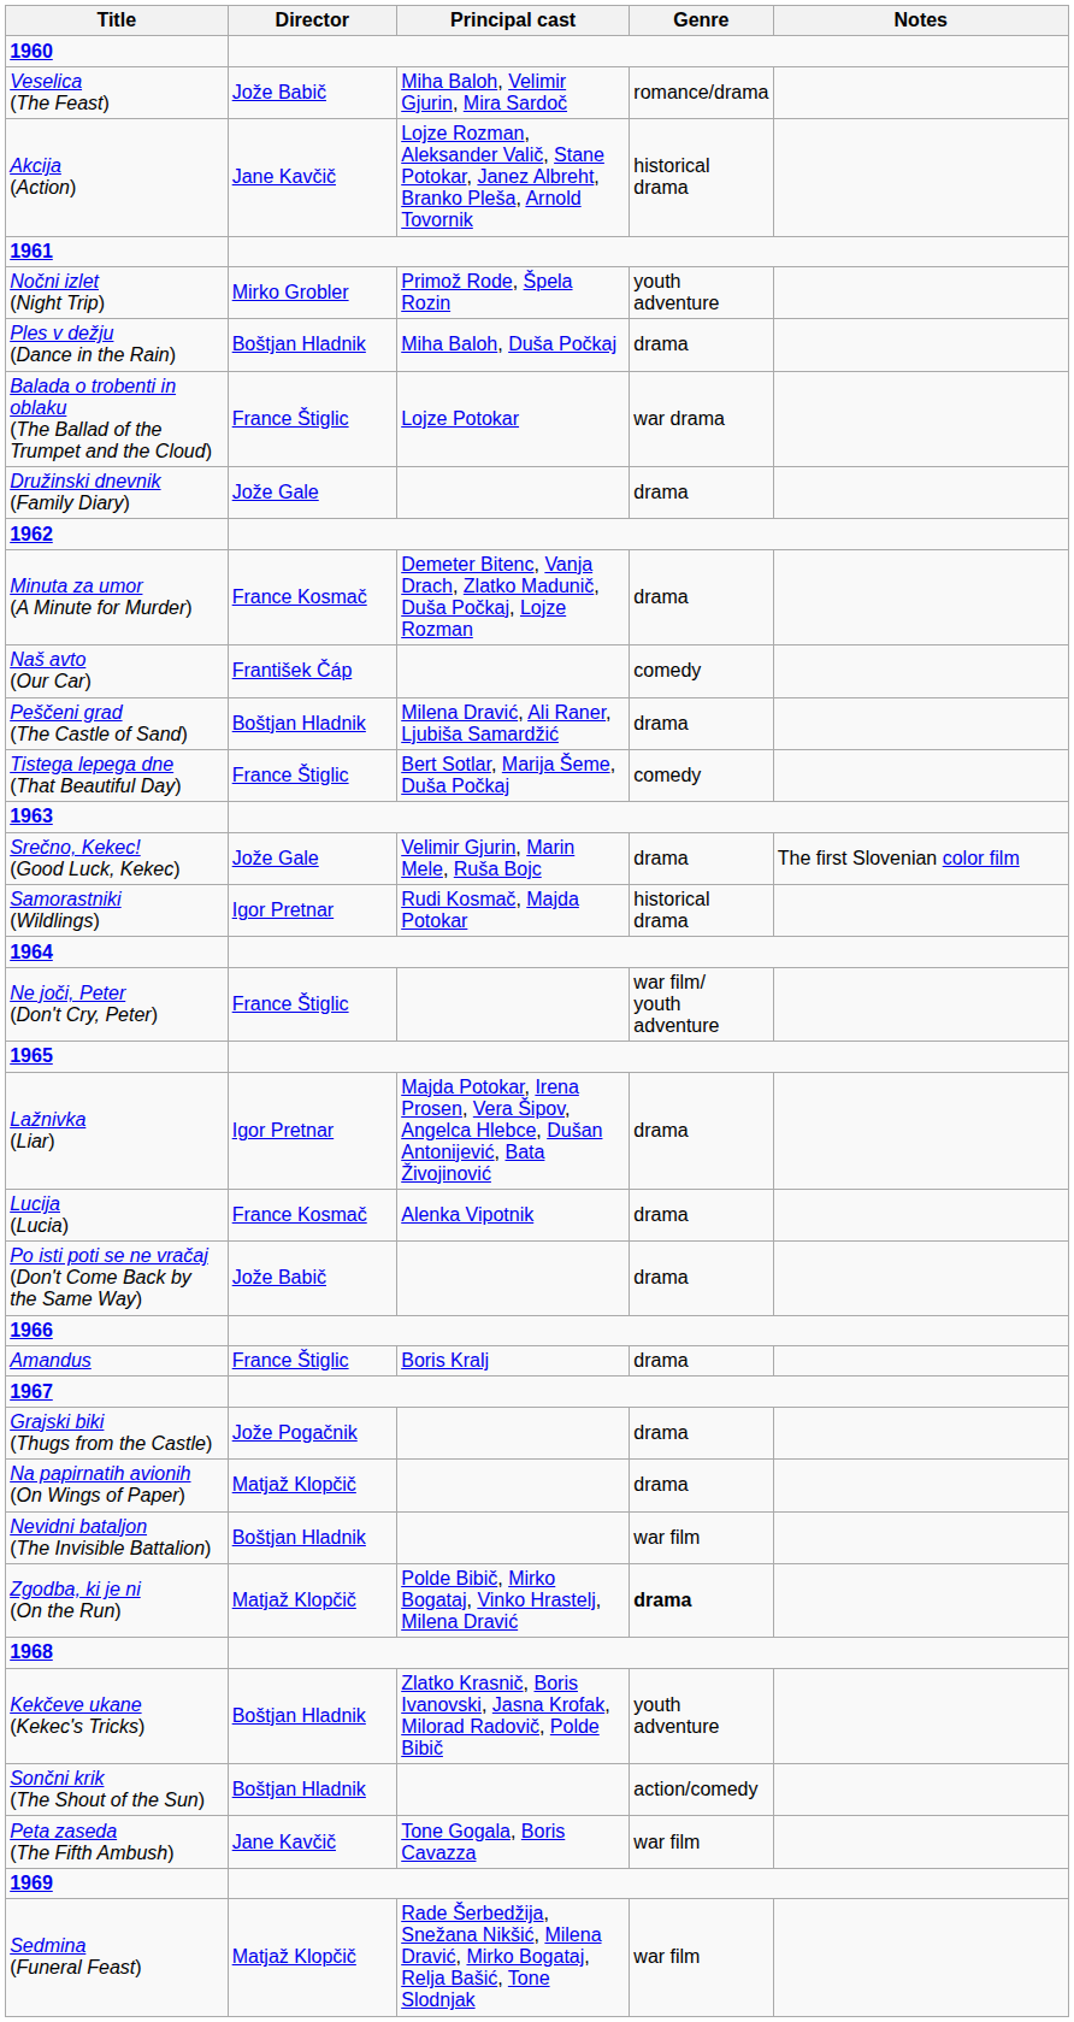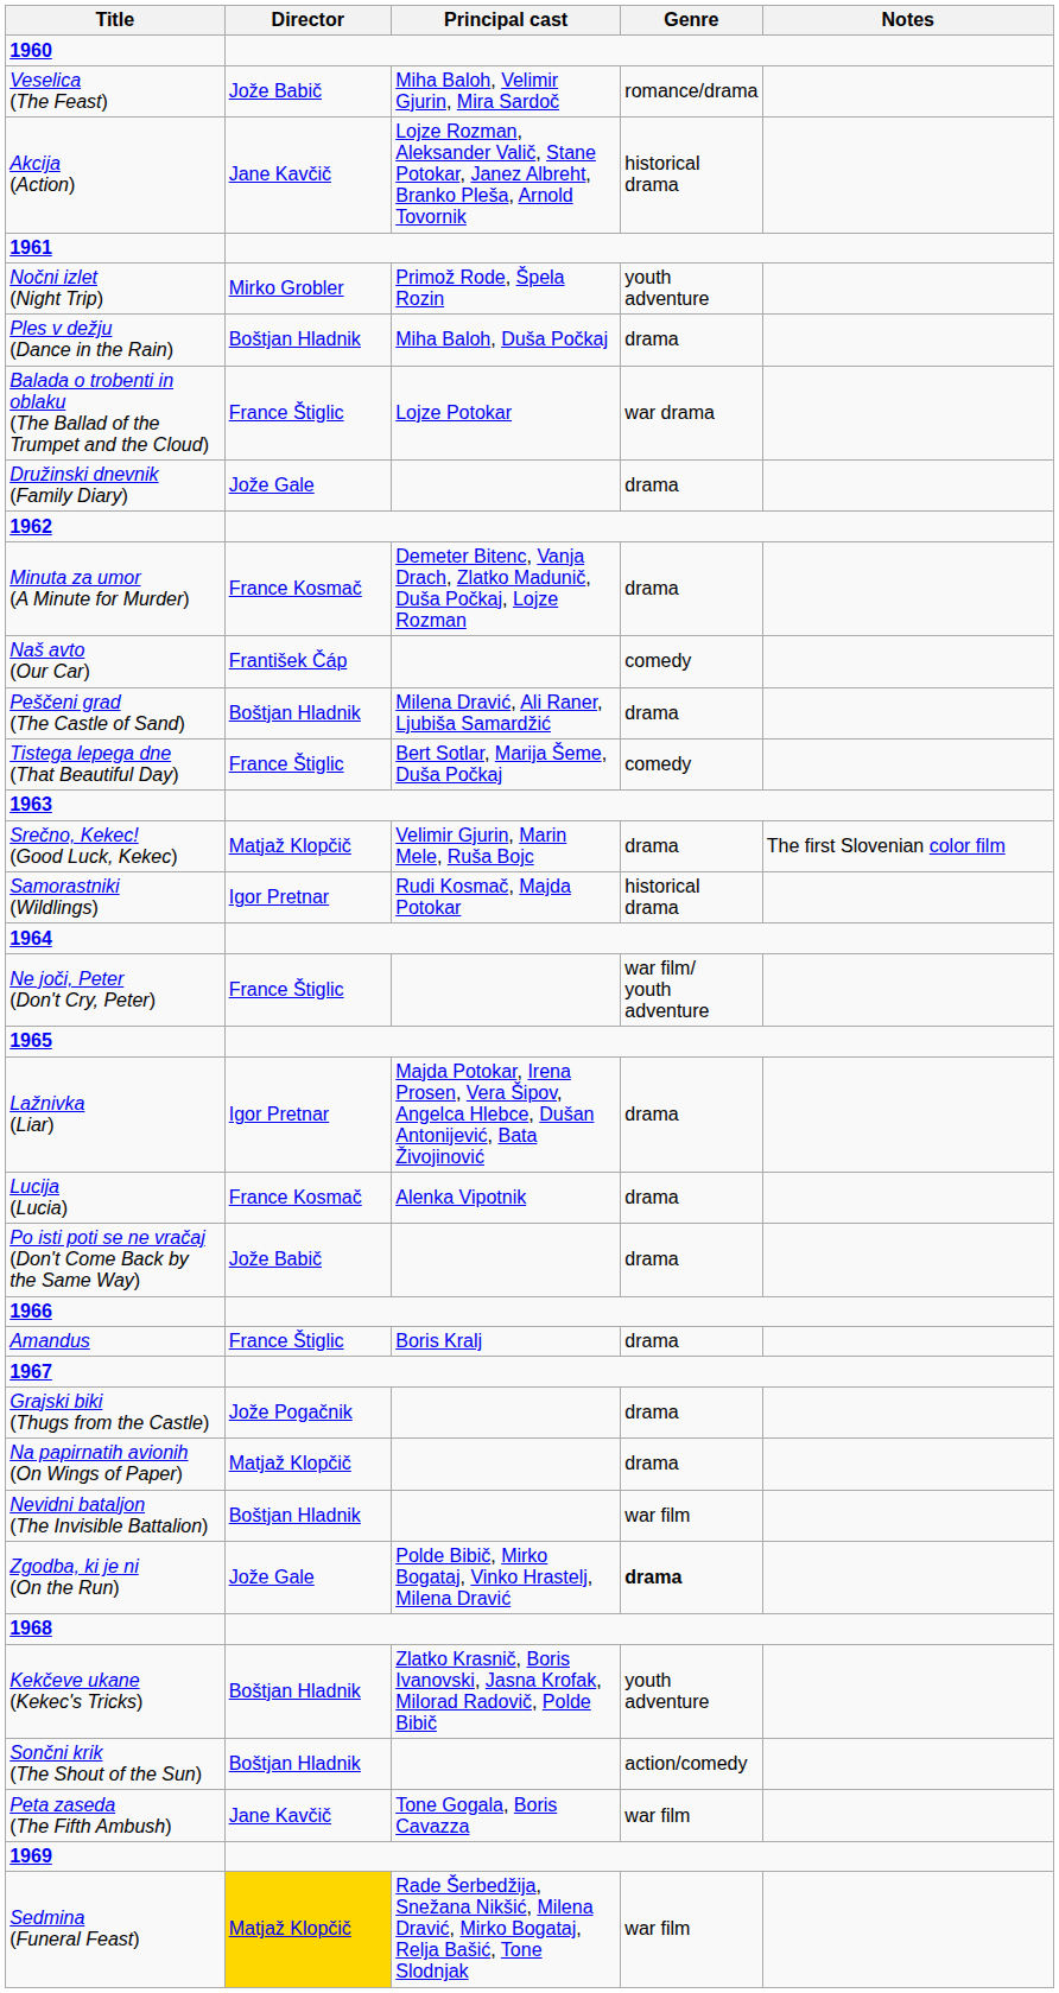Srečno, Kekec! (Good Luck, Kekec) | Director: Jože Gale -> Matjaž Klopčič
Zgodba, ki je ni (On the Run) | Director: Matjaž Klopčič -> Jože Gale
Sedmina (Funeral Feast) | Director: no background -> gold background
